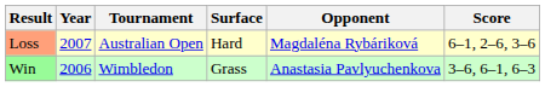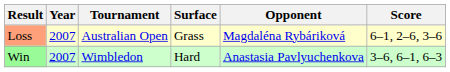Loss | Surface: Hard -> Grass
Win | Year: 2006 -> 2007
Win | Surface: Grass -> Hard
